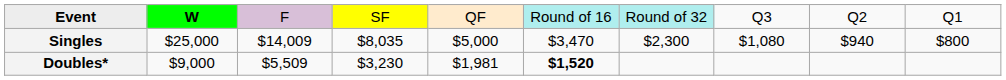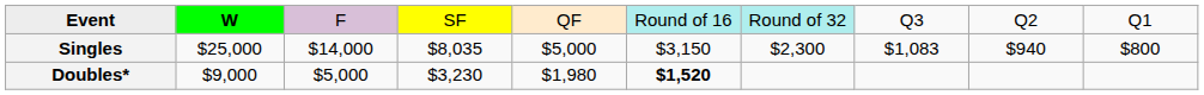Singles | column 3: $14,009 -> $14,000
Singles | column 6: $3,470 -> $3,150
Singles | column 8: $1,080 -> $1,083
Doubles* | column 3: $5,509 -> $5,000
Doubles* | column 5: $1,981 -> $1,980
